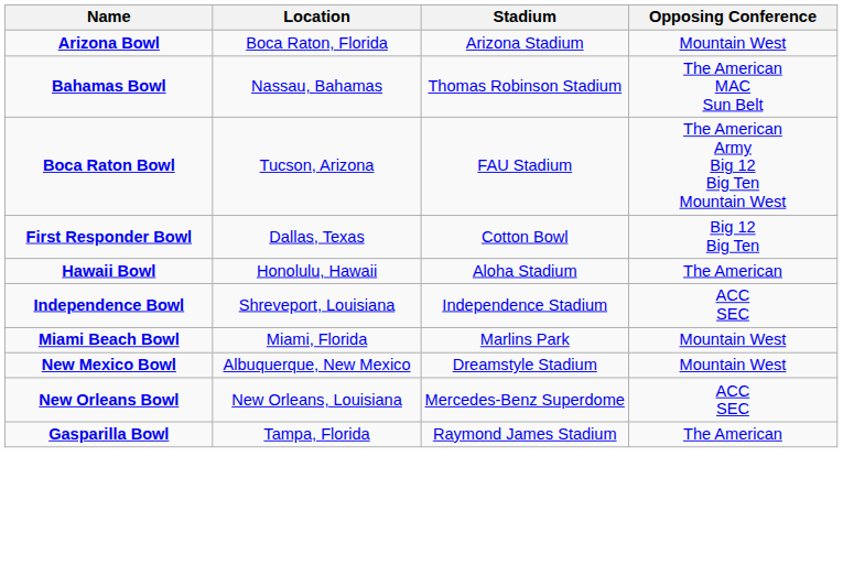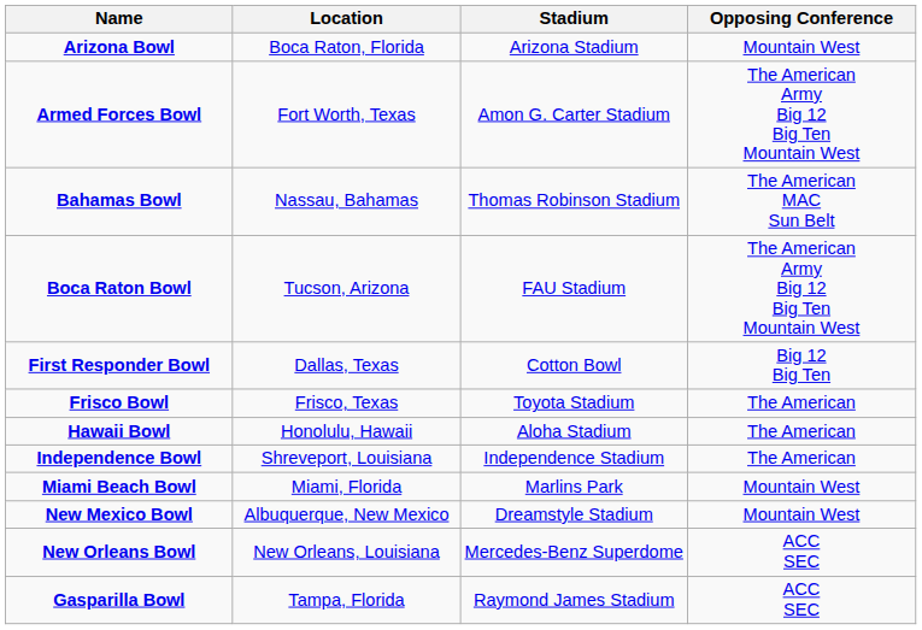+ row: Armed Forces Bowl | Fort Worth, Texas | Amon G. Carter Stadium | The American Army Big 12 Big Ten Mountain West
+ row: Frisco Bowl | Frisco, Texas | Toyota Stadium | The American
Independence Bowl | Opposing Conference: ACC SEC -> The American
Gasparilla Bowl | Opposing Conference: The American -> ACC SEC
